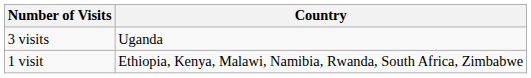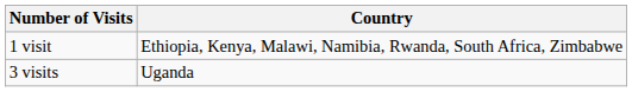rows swapped: 1 visit <-> 3 visits
